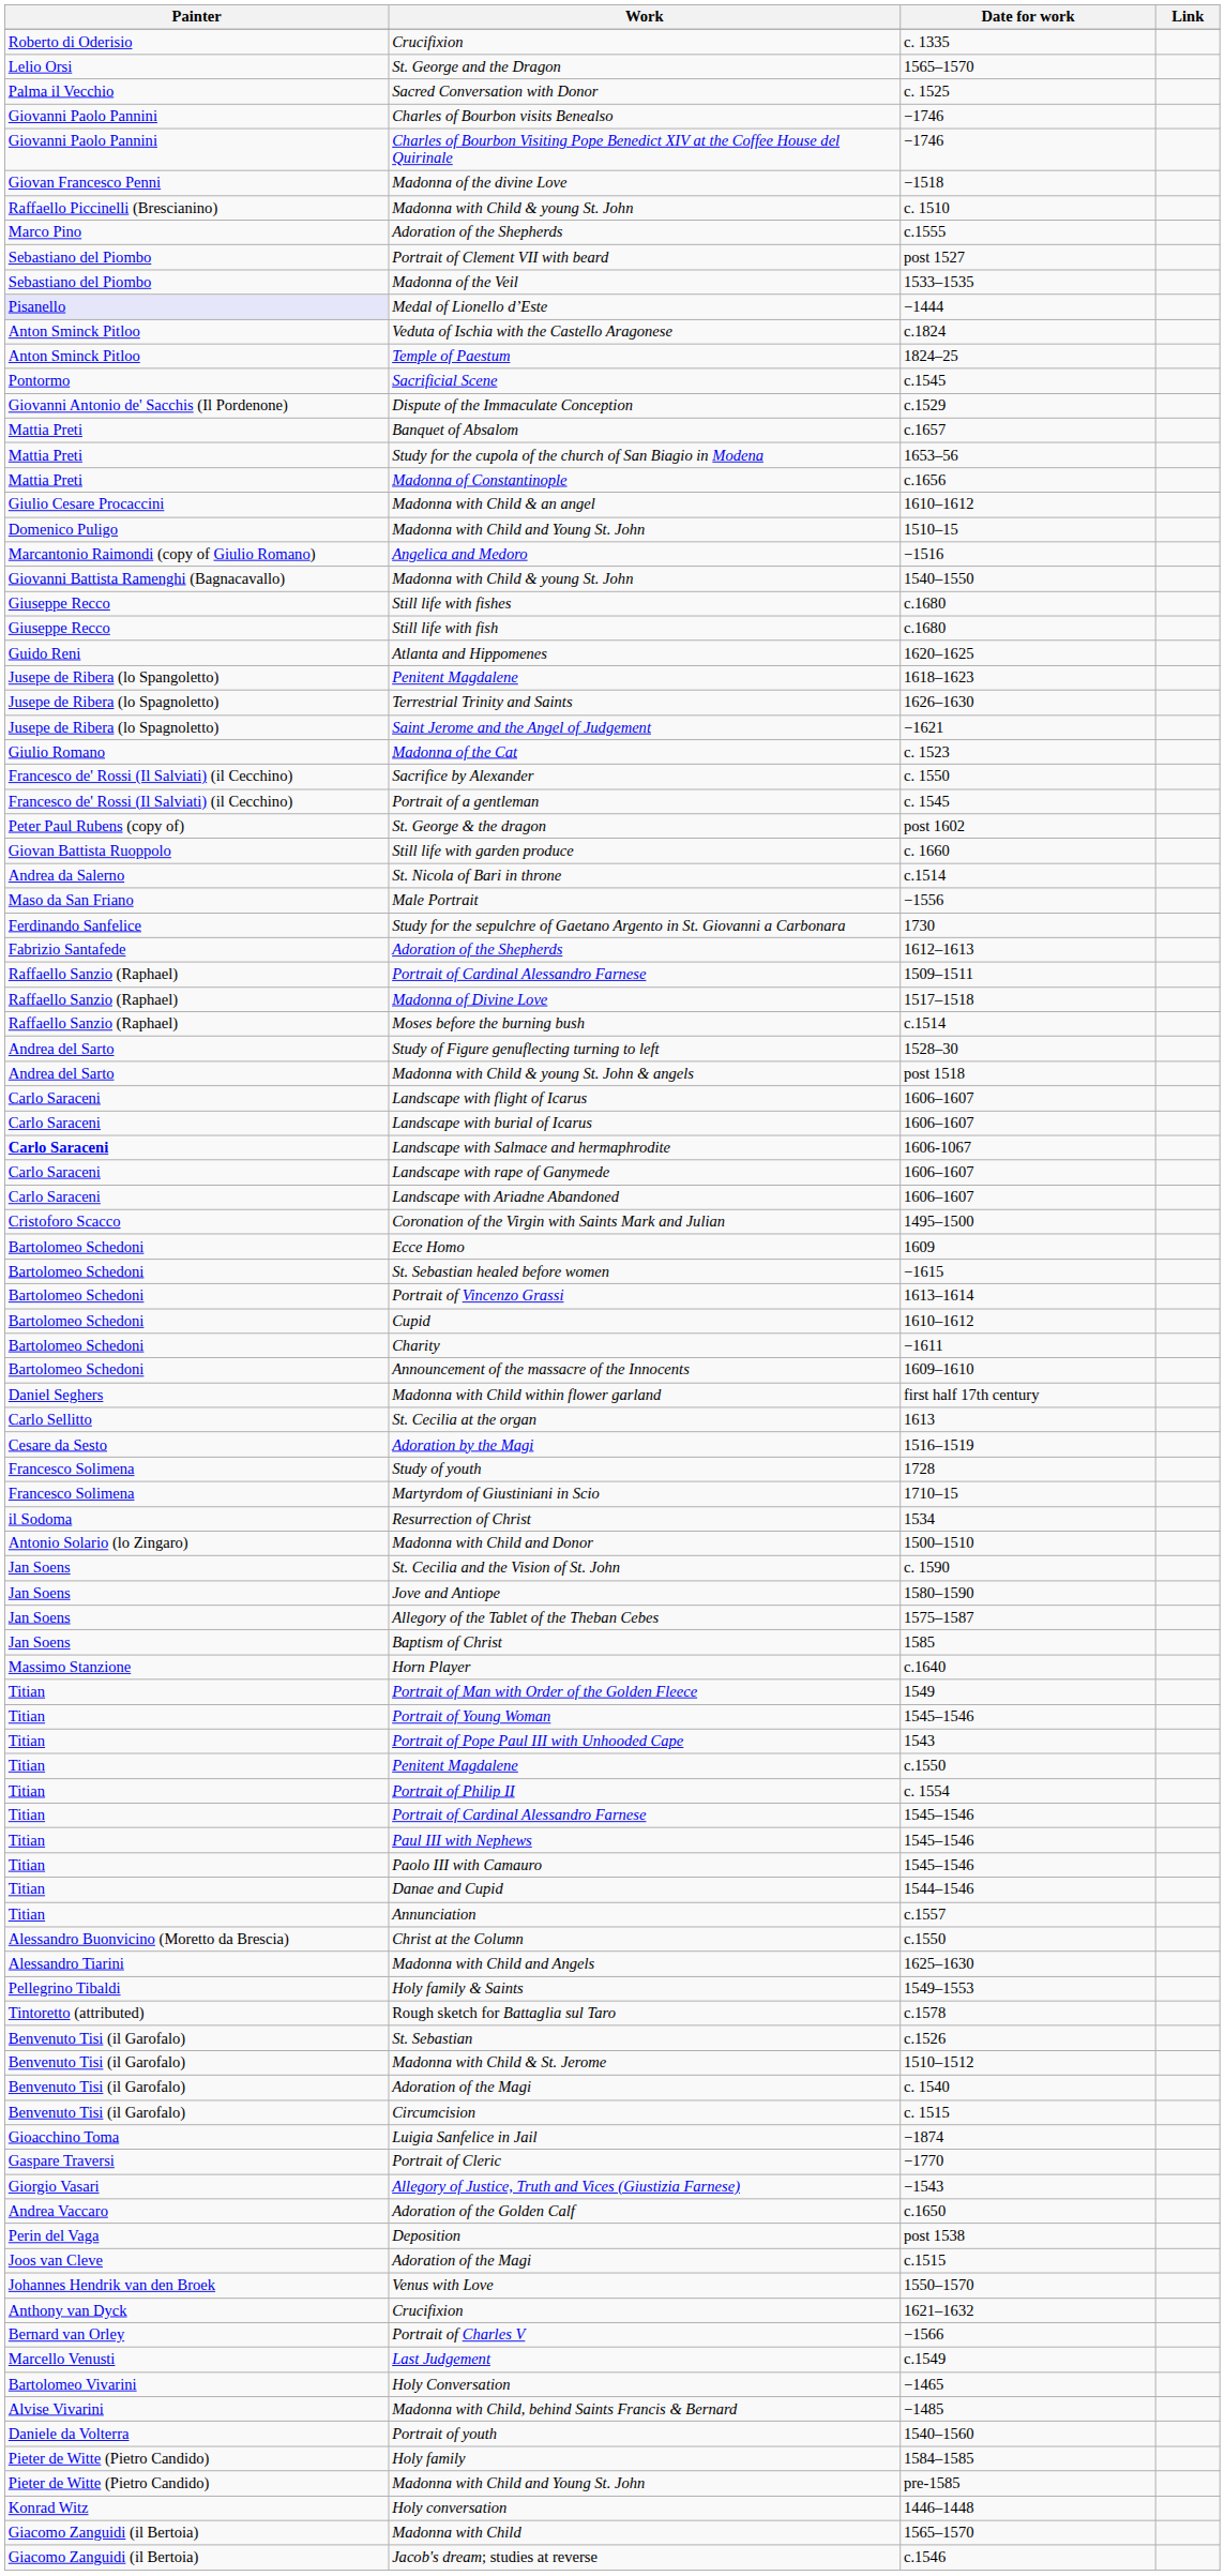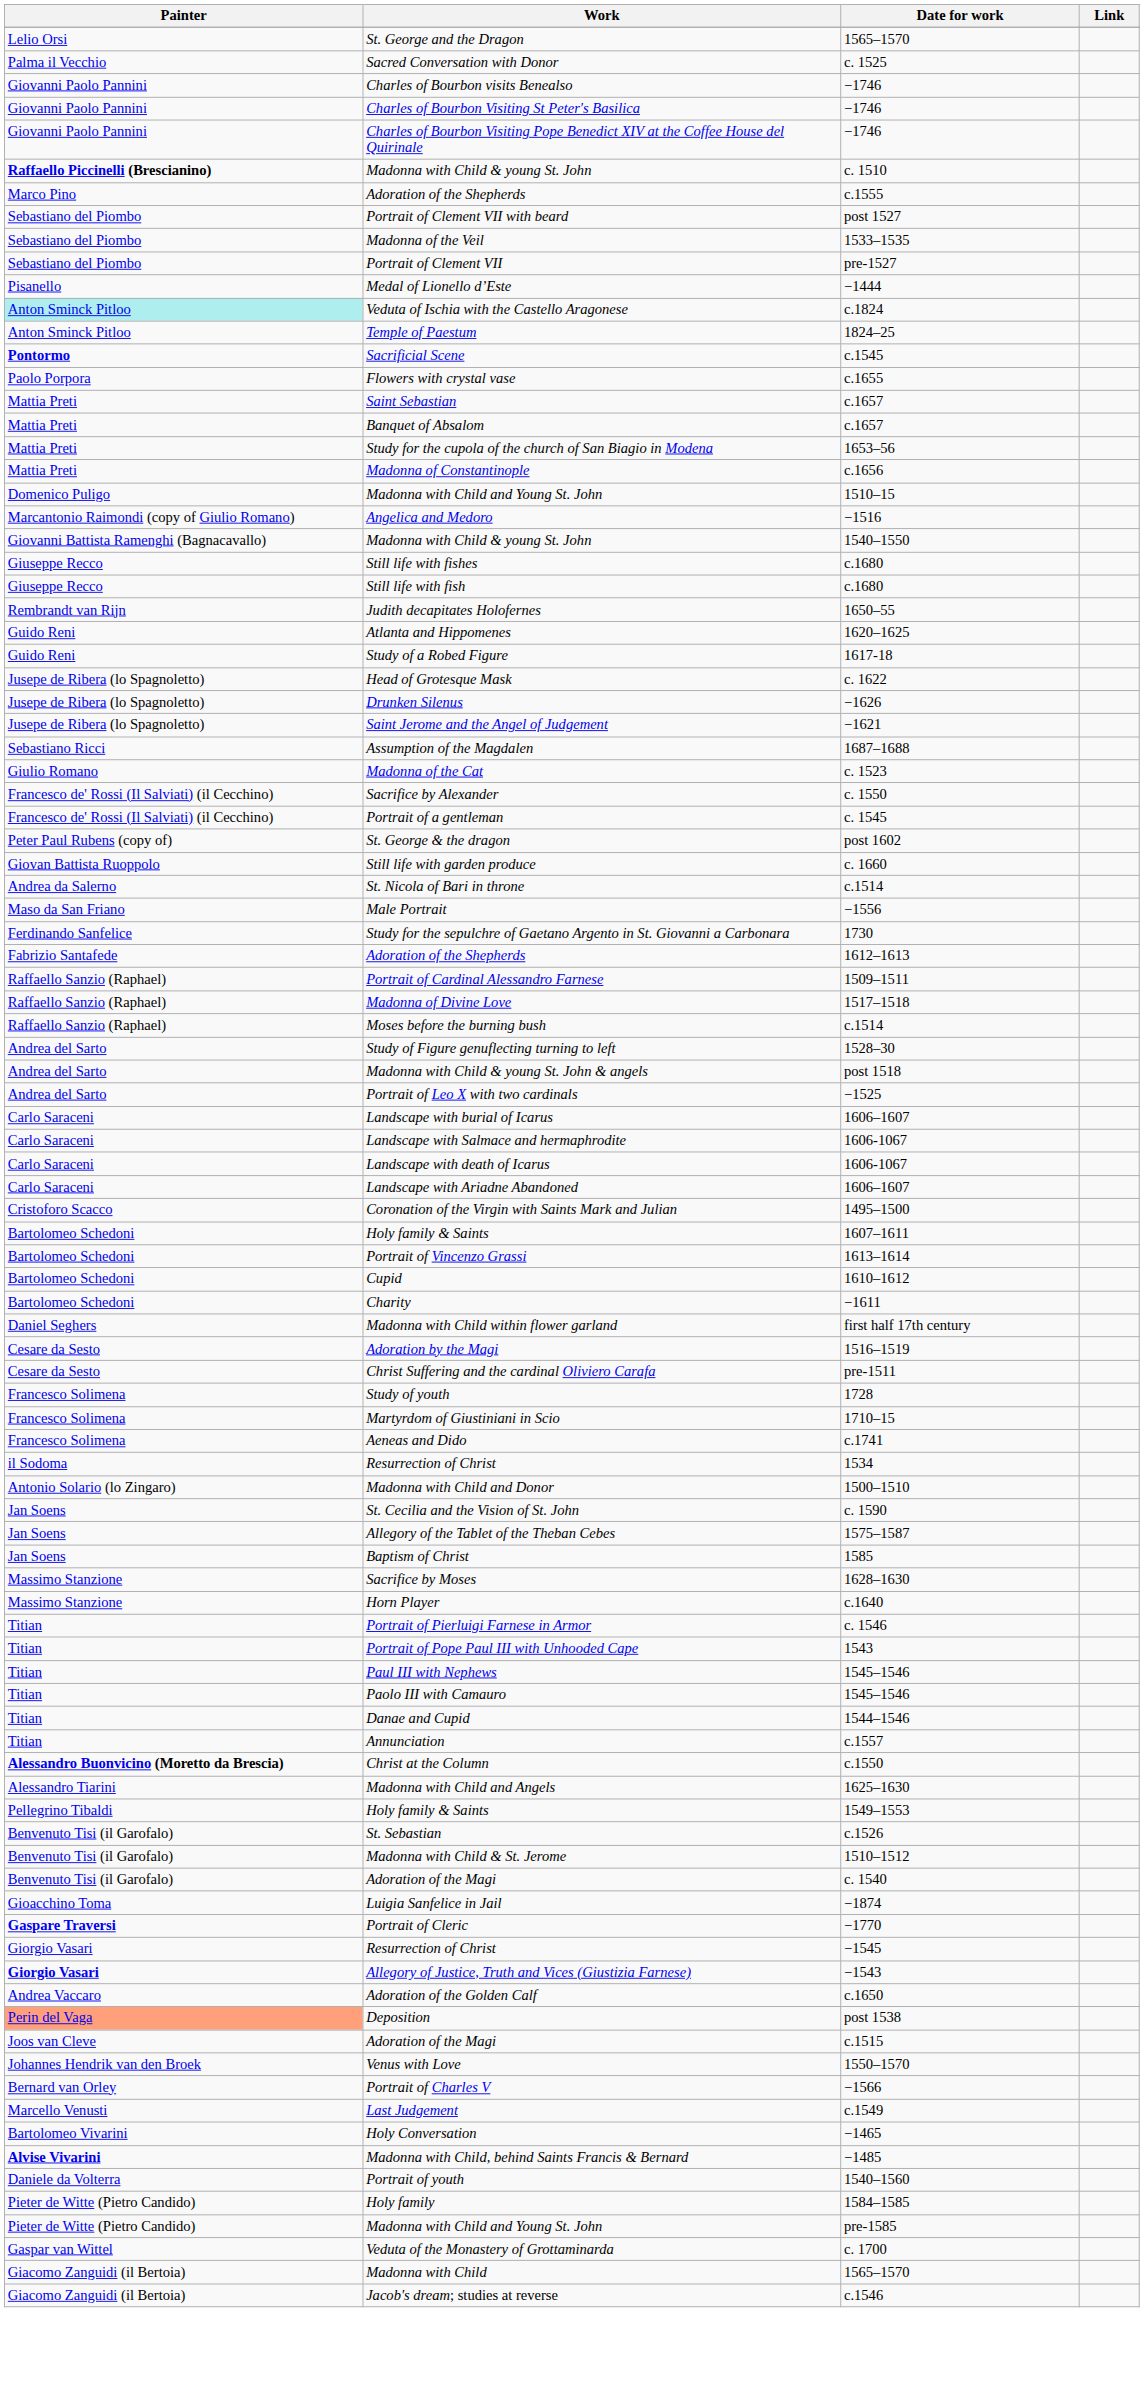- row: Roberto di Oderisio | Crucifixion | c. 1335
+ row: Giovanni Paolo Pannini | Charles of Bourbon Visiting St Peter's Basilica | −1746
- row: Giovan Francesco Penni | Madonna of the divine Love | −1518
Madonna with Child & young St. John / c. 1510 | Painter: normal -> bold
+ row: Sebastiano del Piombo | Portrait of Clement VII | pre-1527
Medal of Lionello d’Este | Painter: lavender background -> no background
Veduta of Ischia with the Castello Aragonese | Painter: no background -> paleturquoise background
Sacrificial Scene | Painter: normal -> bold
- row: Giovanni Antonio de' Sacchis (Il Pordenone) | Dispute of the Immaculate Conception | c.1529
+ row: Paolo Porpora | Flowers with crystal vase | c.1655
+ row: Mattia Preti | Saint Sebastian | c.1657
- row: Giulio Cesare Procaccini | Madonna with Child & an angel | 1610–1612
+ row: Rembrandt van Rijn | Judith decapitates Holofernes | 1650–55
+ row: Guido Reni | Study of a Robed Figure | 1617-18
- row: Jusepe de Ribera (lo Spangoletto) | Penitent Magdalene | 1618–1623
+ row: Jusepe de Ribera (lo Spagnoletto) | Head of Grotesque Mask | c. 1622
- row: Jusepe de Ribera (lo Spagnoletto) | Terrestrial Trinity and Saints | 1626–1630
+ row: Jusepe de Ribera (lo Spagnoletto) | Drunken Silenus | −1626
+ row: Sebastiano Ricci | Assumption of the Magdalen | 1687–1688
+ row: Andrea del Sarto | Portrait of Leo X with two cardinals | −1525
- row: Carlo Saraceni | Landscape with flight of Icarus | 1606–1607
Landscape with Salmace and hermaphrodite | Painter: bold -> normal
- row: Carlo Saraceni | Landscape with rape of Ganymede | 1606–1607
+ row: Carlo Saraceni | Landscape with death of Icarus | 1606-1067
+ row: Bartolomeo Schedoni | Holy family & Saints | 1607–1611
- row: Bartolomeo Schedoni | Ecce Homo | 1609
- row: Bartolomeo Schedoni | St. Sebastian healed before women | −1615
- row: Bartolomeo Schedoni | Announcement of the massacre of the Innocents | 1609–1610
- row: Carlo Sellitto | St. Cecilia at the organ | 1613
+ row: Cesare da Sesto | Christ Suffering and the cardinal Oliviero Carafa | pre-1511
+ row: Francesco Solimena | Aeneas and Dido | c.1741
- row: Jan Soens | Jove and Antiope | 1580–1590
+ row: Massimo Stanzione | Sacrifice by Moses | 1628–1630
- row: Titian | Portrait of Man with Order of the Golden Fleece | 1549
- row: Titian | Portrait of Young Woman | 1545–1546
+ row: Titian | Portrait of Pierluigi Farnese in Armor | c. 1546
- row: Titian | Penitent Magdalene | c.1550
- row: Titian | Portrait of Philip II | c. 1554
- row: Titian | Portrait of Cardinal Alessandro Farnese | 1545–1546
Christ at the Column | Painter: normal -> bold
- row: Tintoretto (attributed) | Rough sketch for Battaglia sul Taro | c.1578
- row: Benvenuto Tisi (il Garofalo) | Circumcision | c. 1515
Portrait of Cleric | Painter: normal -> bold
+ row: Giorgio Vasari | Resurrection of Christ | −1545
Allegory of Justice, Truth and Vices (Giustizia Farnese) | Painter: normal -> bold
Deposition | Painter: no background -> lightsalmon background
- row: Anthony van Dyck | Crucifixion | 1621–1632
Madonna with Child, behind Saints Francis & Bernard | Painter: normal -> bold
+ row: Gaspar van Wittel | Veduta of the Monastery of Grottaminarda | c. 1700
- row: Konrad Witz | Holy conversation | 1446–1448
